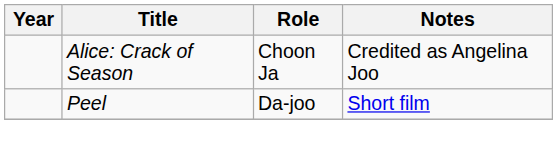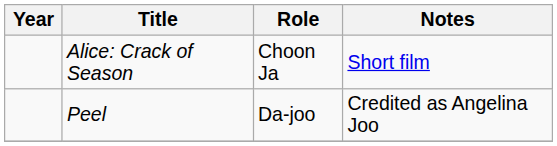Alice: Crack of Season | Notes: Credited as Angelina Joo -> Short film
Peel | Notes: Short film -> Credited as Angelina Joo
